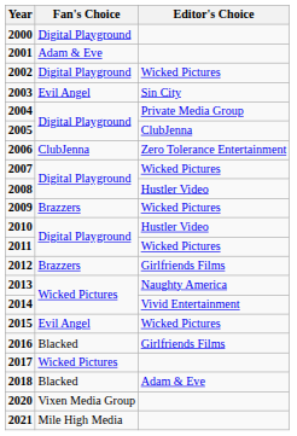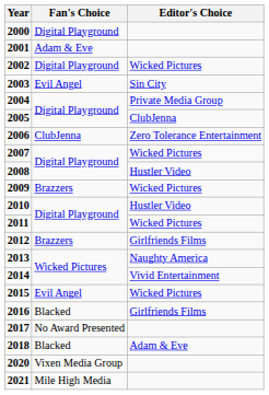2017 | Fan's Choice: Wicked Pictures -> No Award Presented
